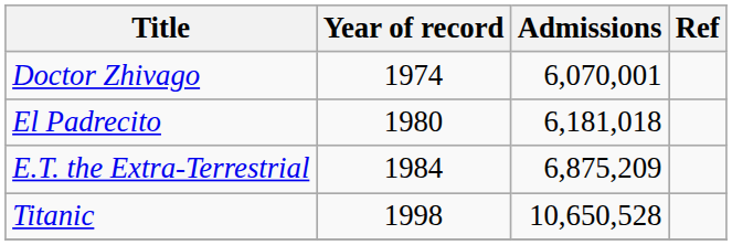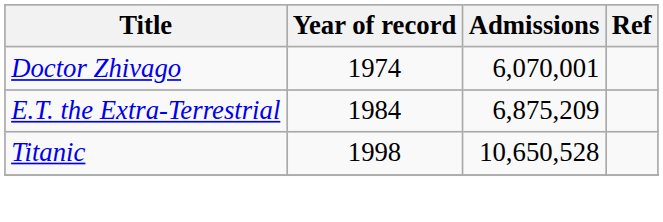- row: El Padrecito | 1980 | 6,181,018
